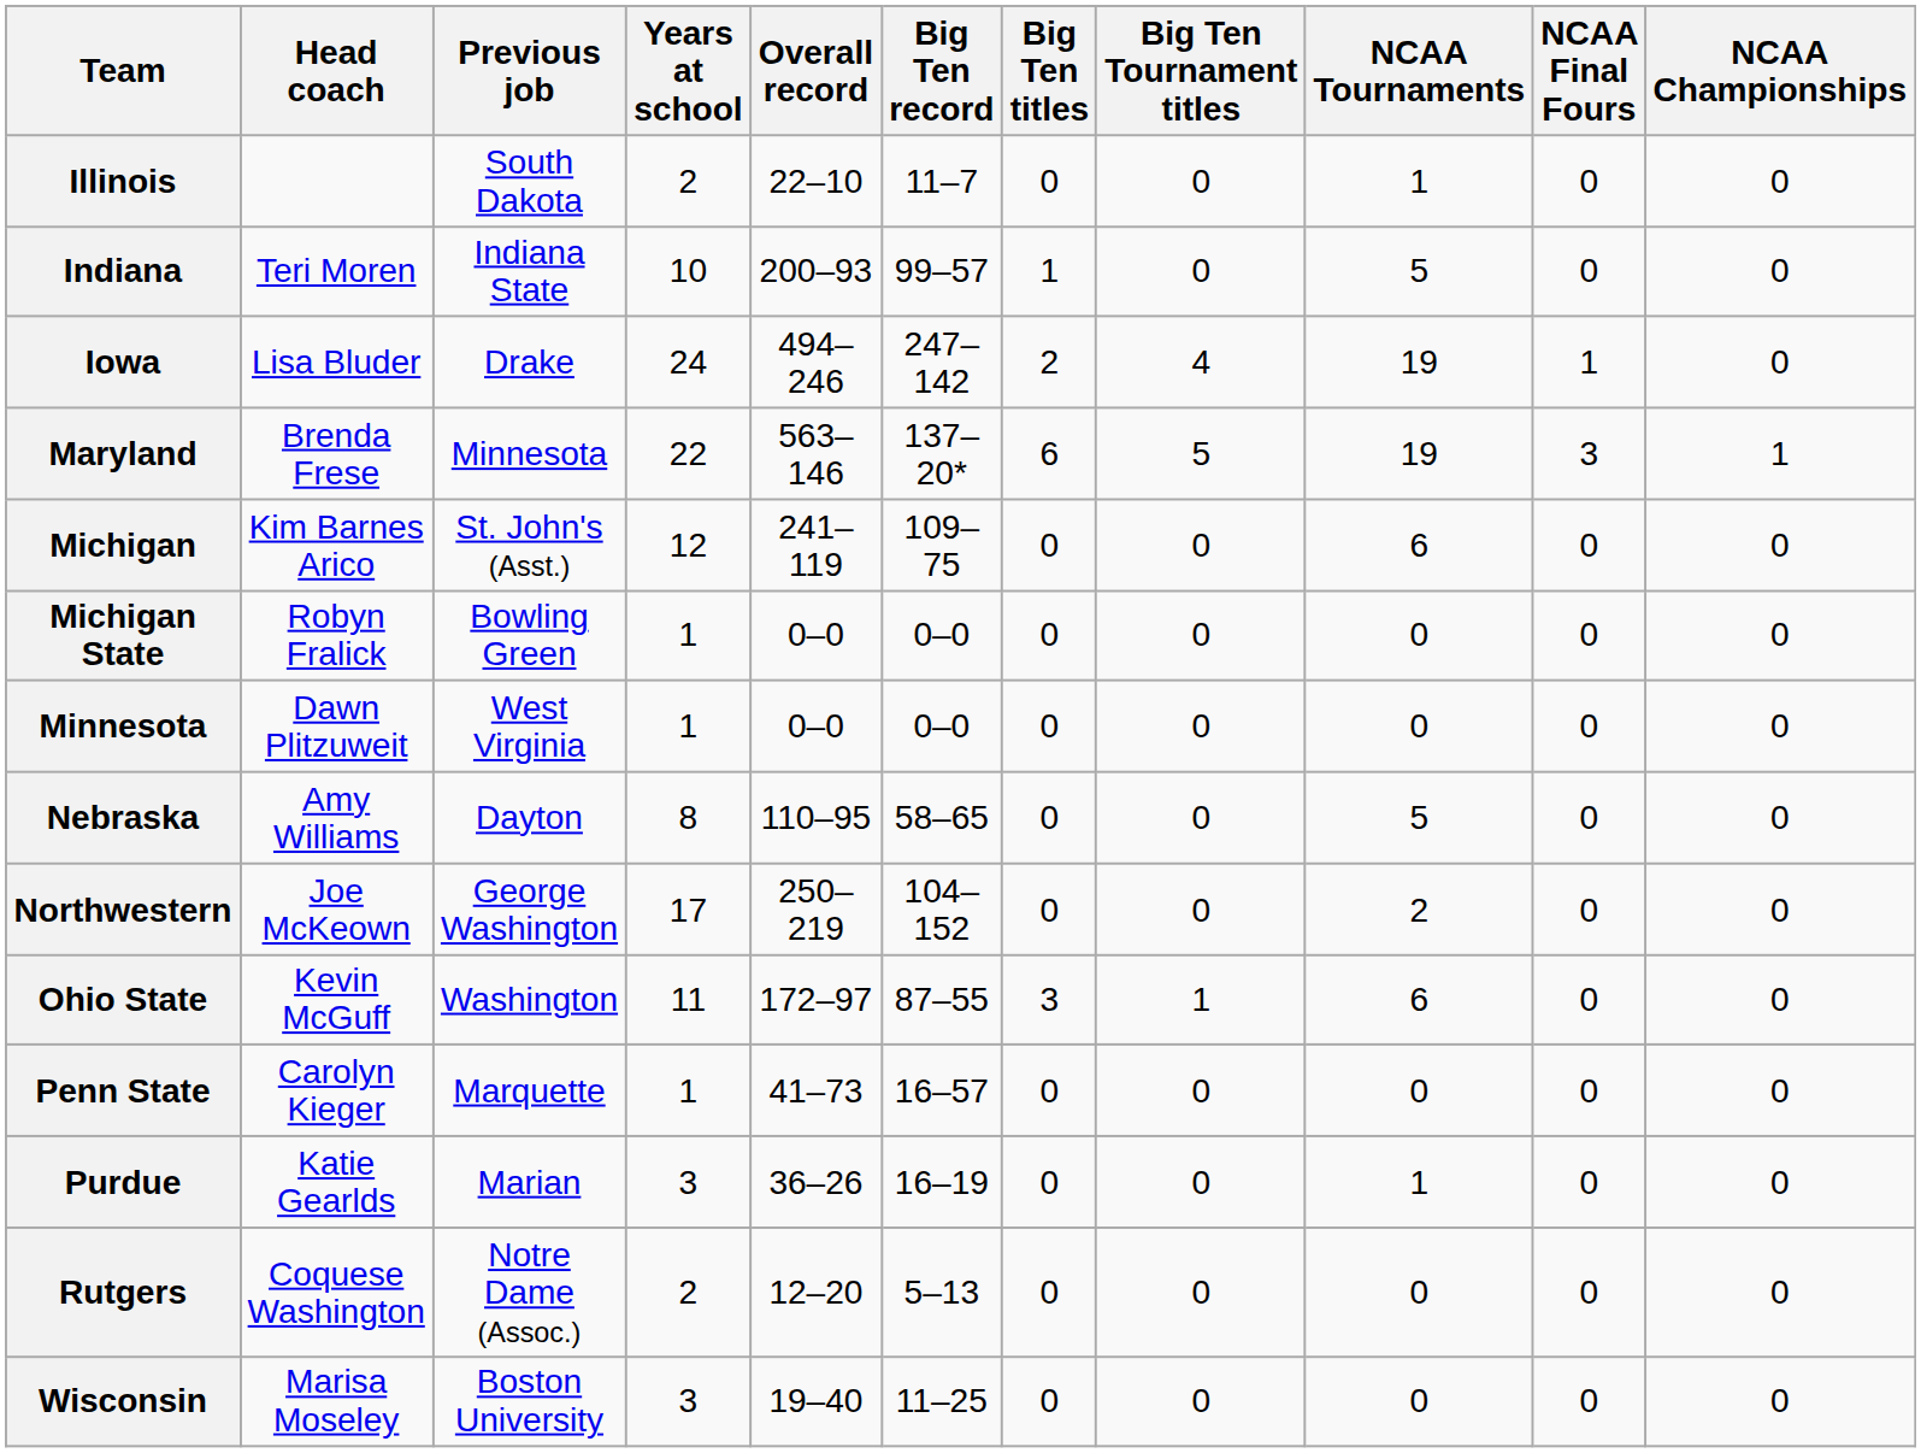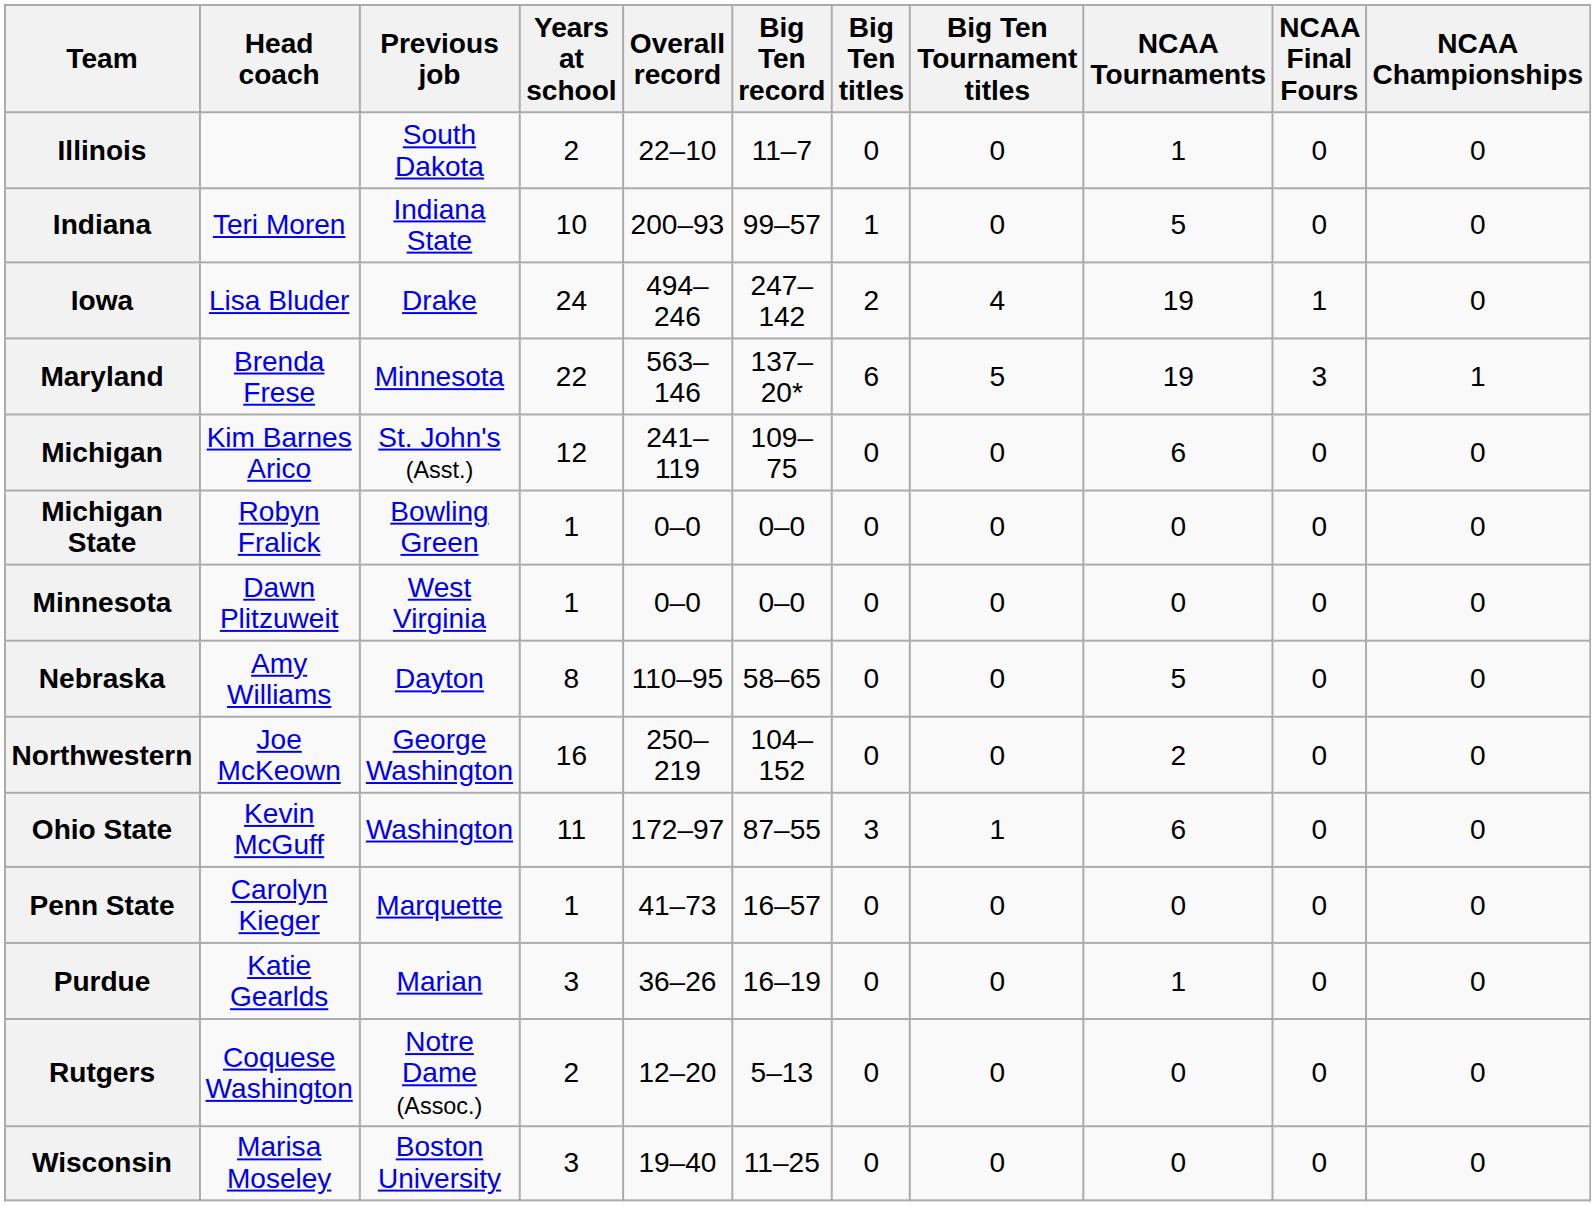Northwestern | Years at school: 17 -> 16
